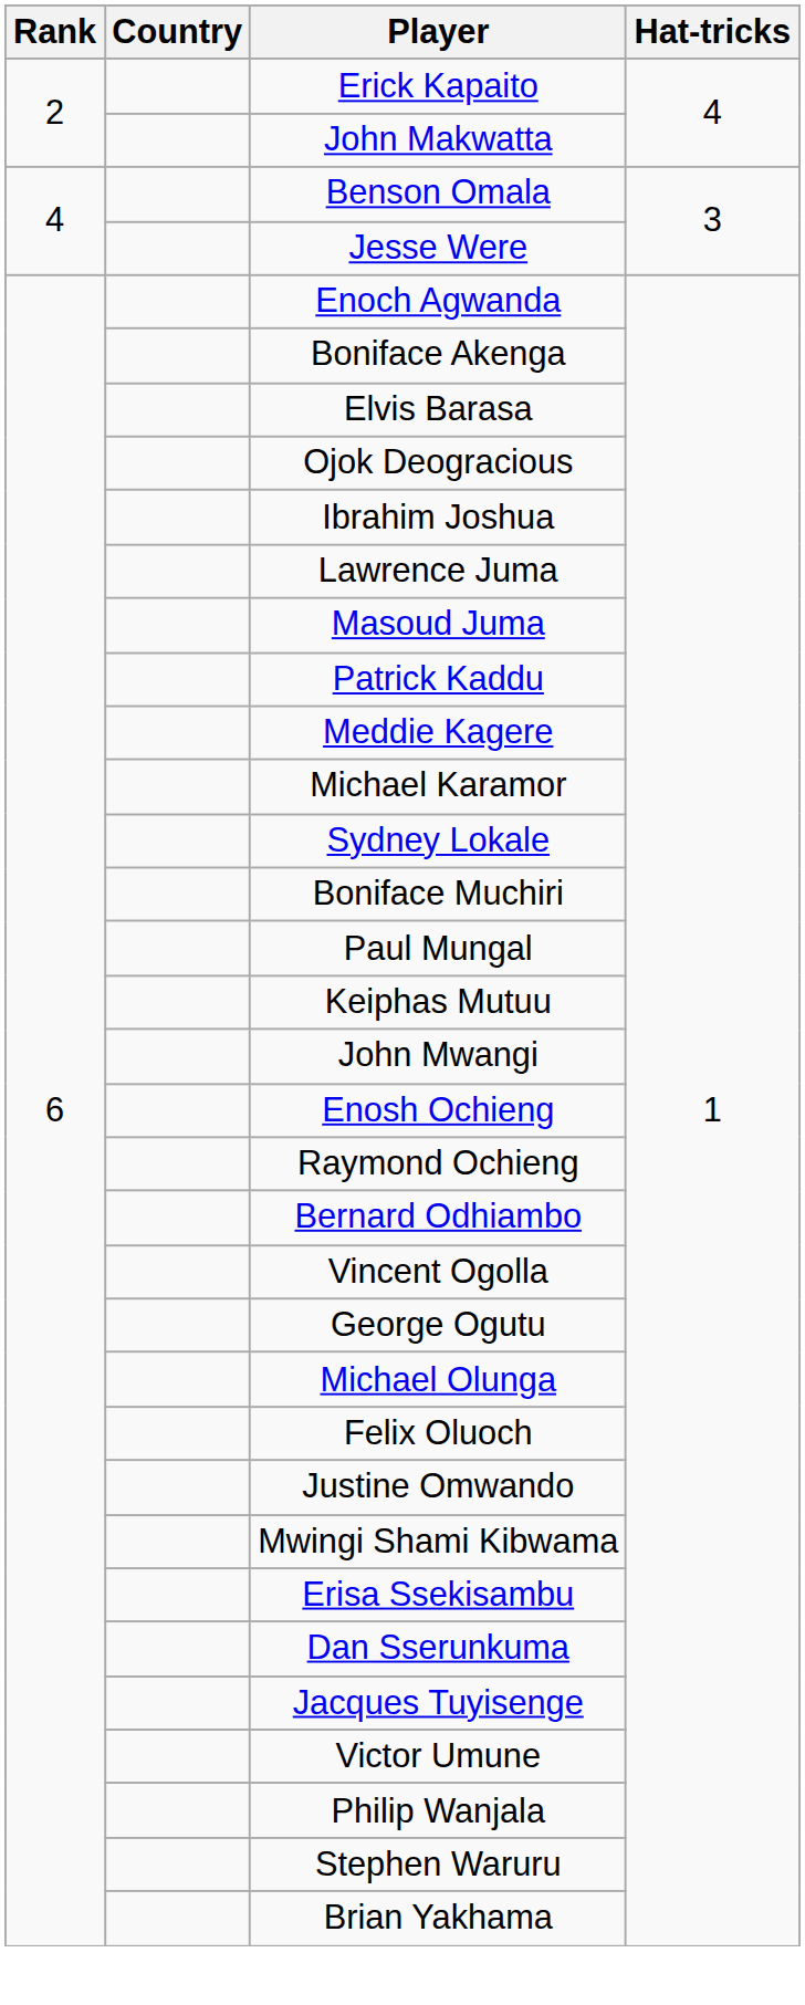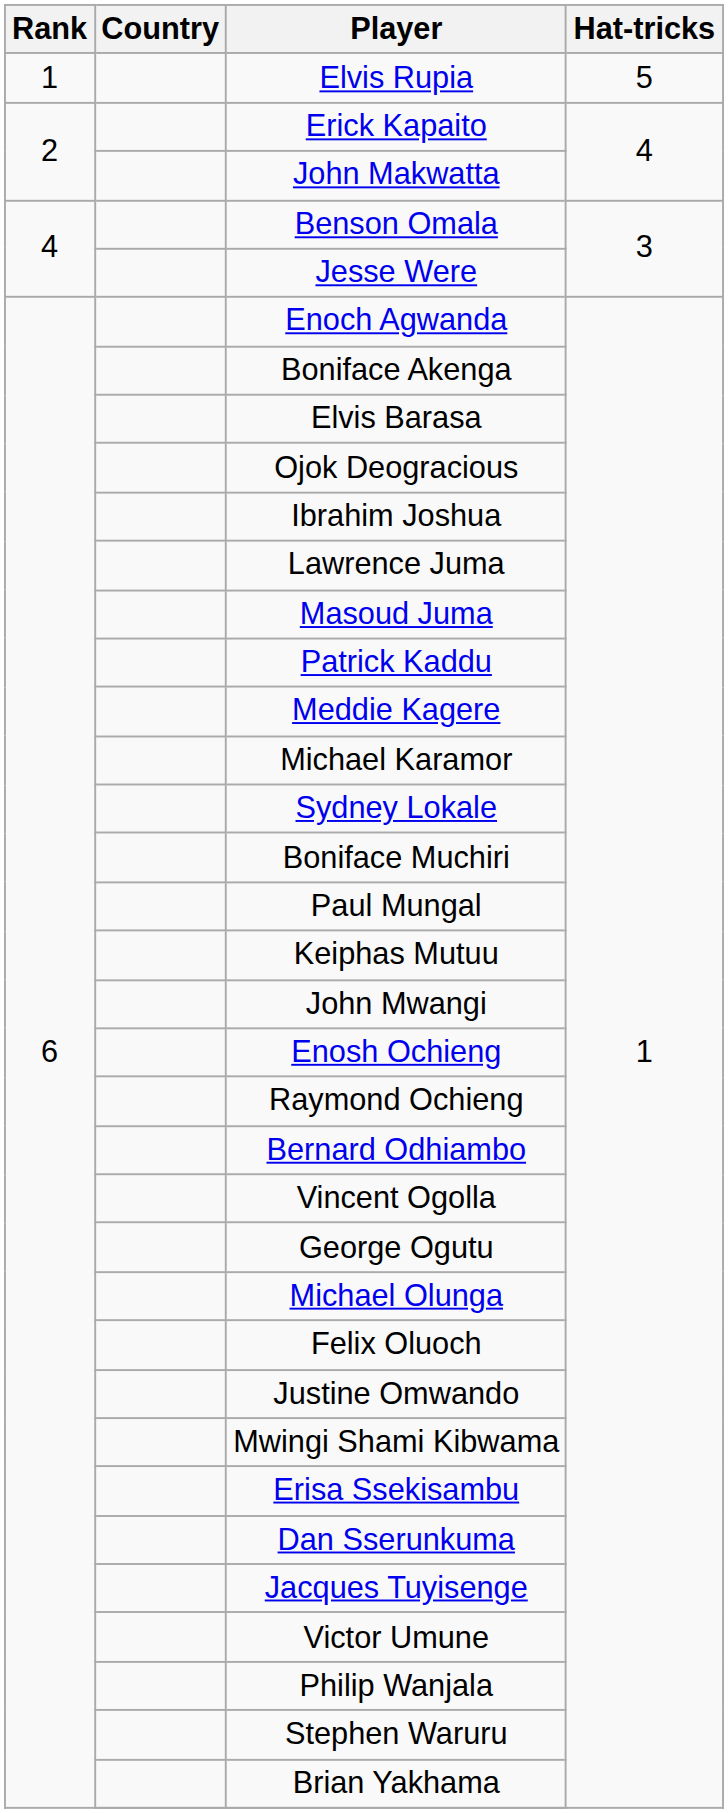+ row: 1 | Elvis Rupia | 5
